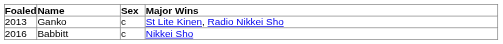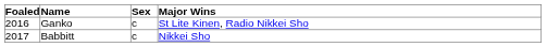Ganko | Foaled: 2013 -> 2016
Babbitt | Foaled: 2016 -> 2017
